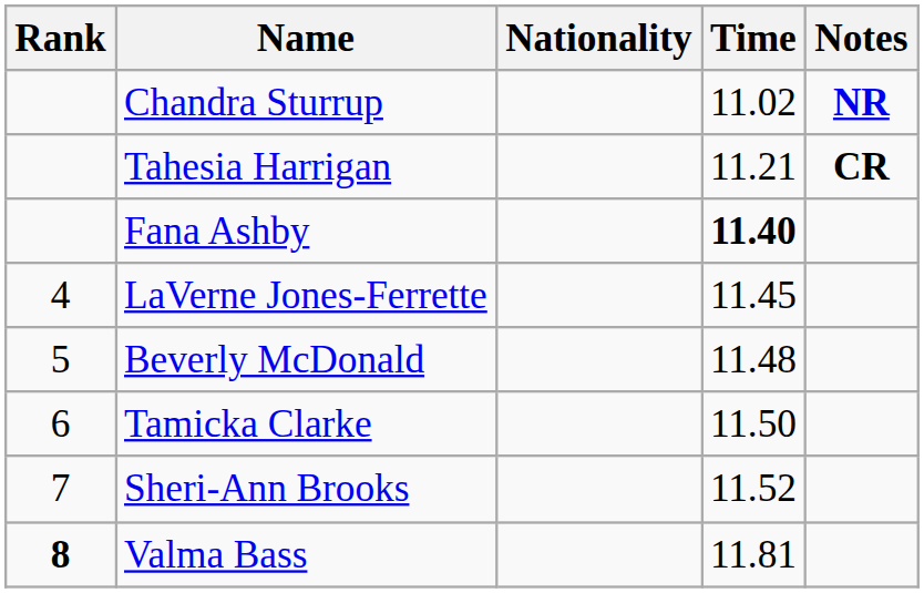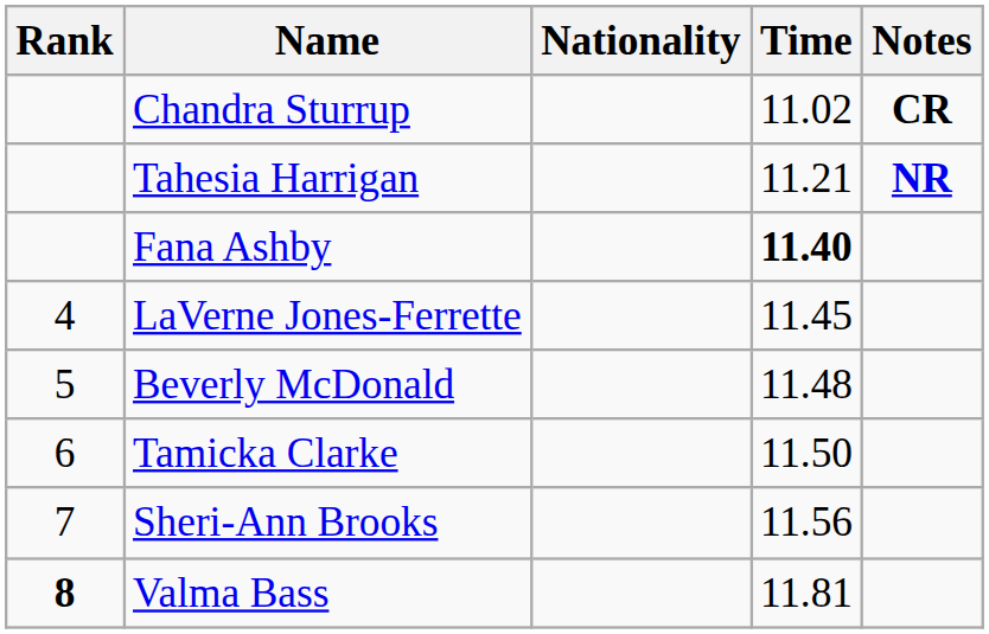Chandra Sturrup | Notes: NR -> CR
Tahesia Harrigan | Notes: CR -> NR
Sheri-Ann Brooks | Time: 11.52 -> 11.56
